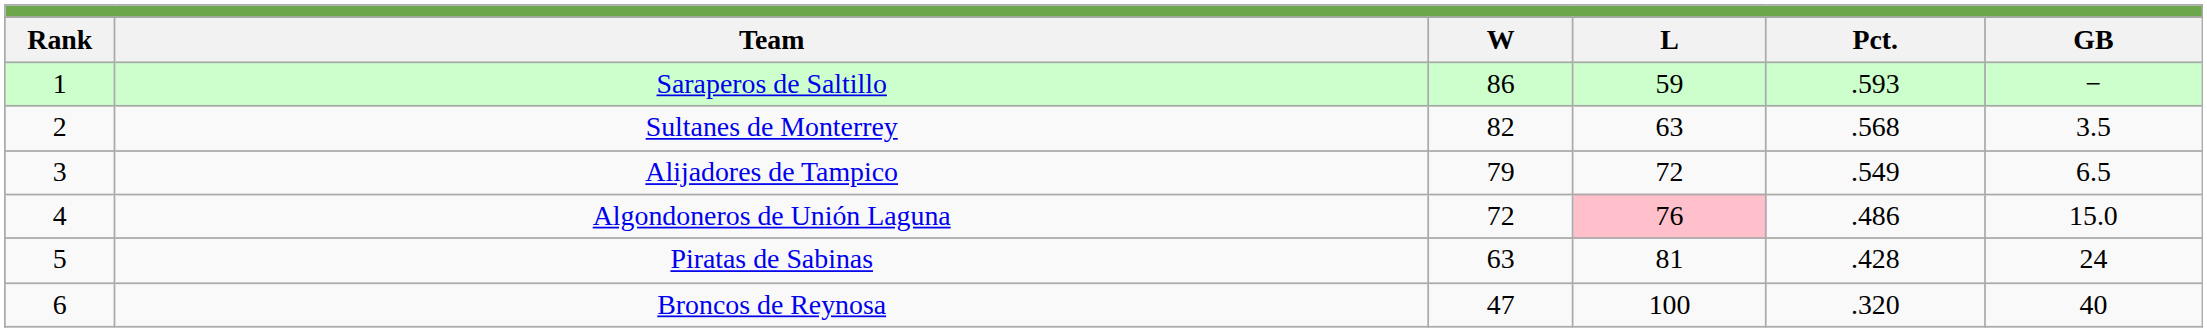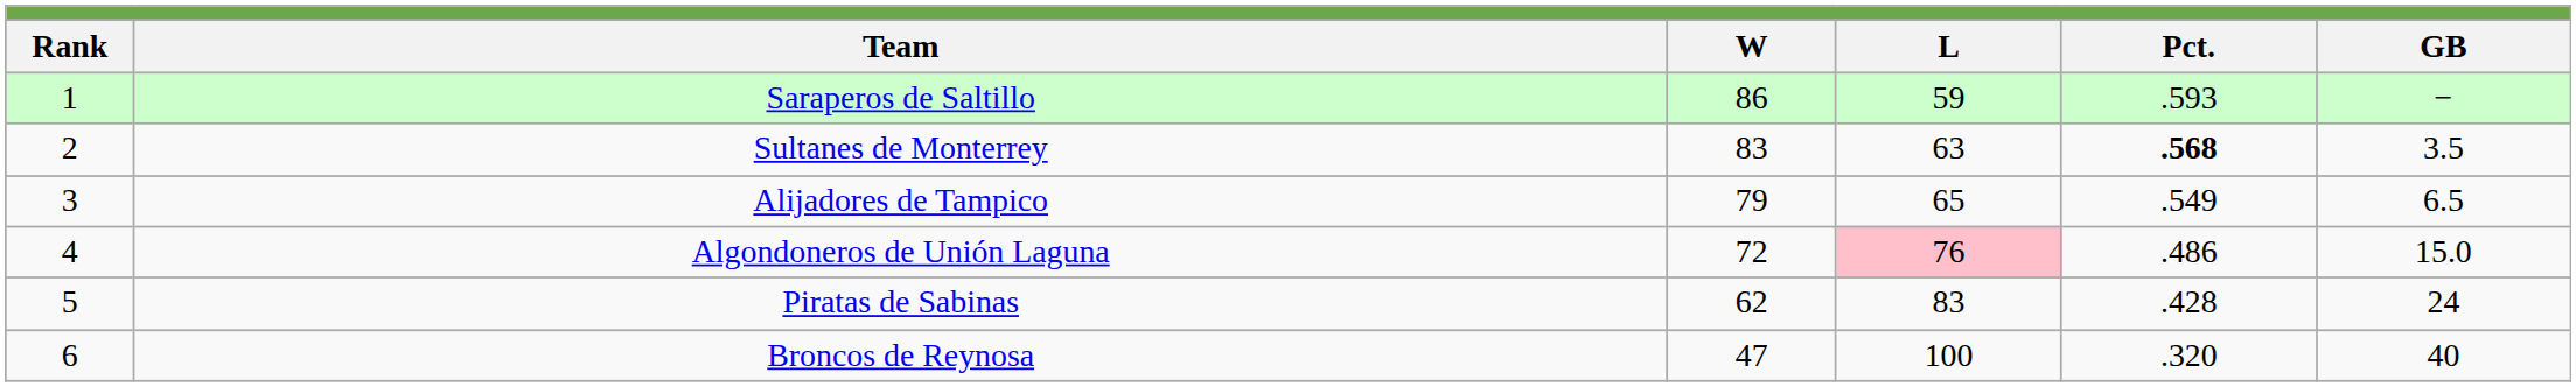Sultanes de Monterrey | W: 82 -> 83
Sultanes de Monterrey | Pct.: normal -> bold
Alijadores de Tampico | L: 72 -> 65
Piratas de Sabinas | W: 63 -> 62
Piratas de Sabinas | L: 81 -> 83
